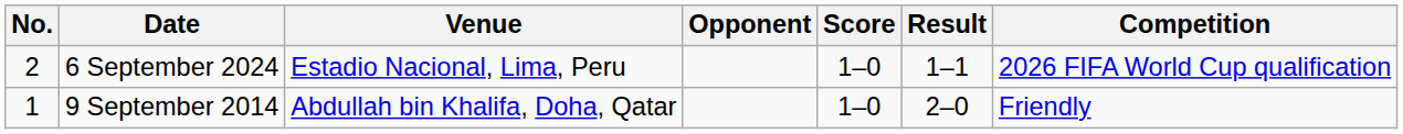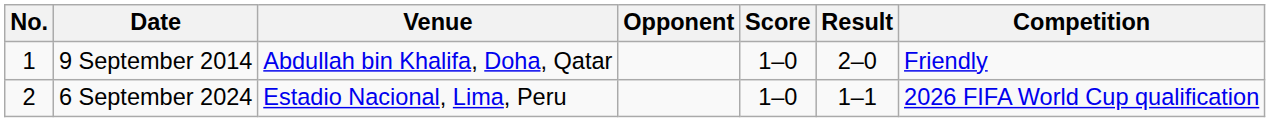rows swapped: 9 September 2014 <-> 6 September 2024
